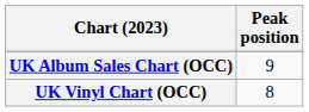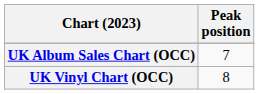UK Album Sales Chart (OCC) | Peak position: 9 -> 7
